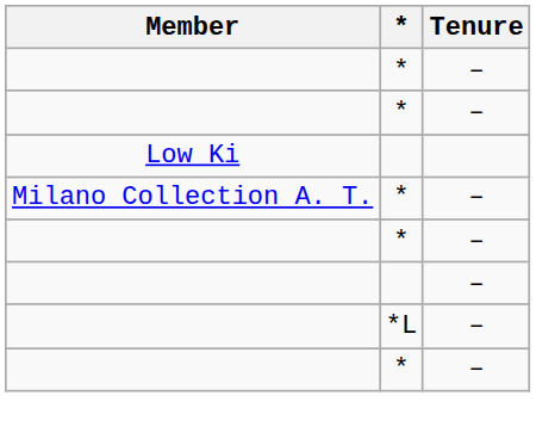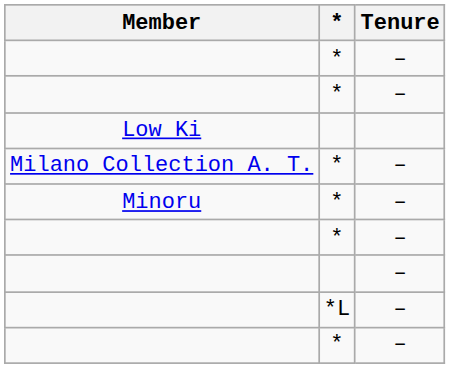+ row: Minoru | * | –
